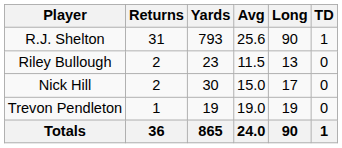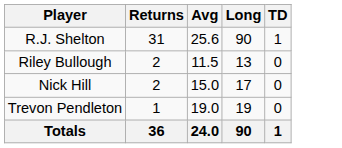- column: Yards | 793 | 23 | 30 | 19 | 865
